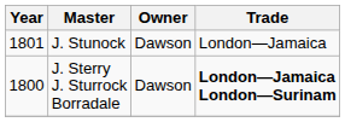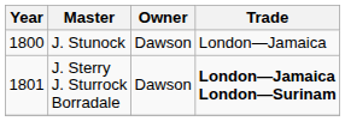J. Stunock | Year: 1801 -> 1800
J. Sterry J. Sturrock Borradale | Year: 1800 -> 1801
